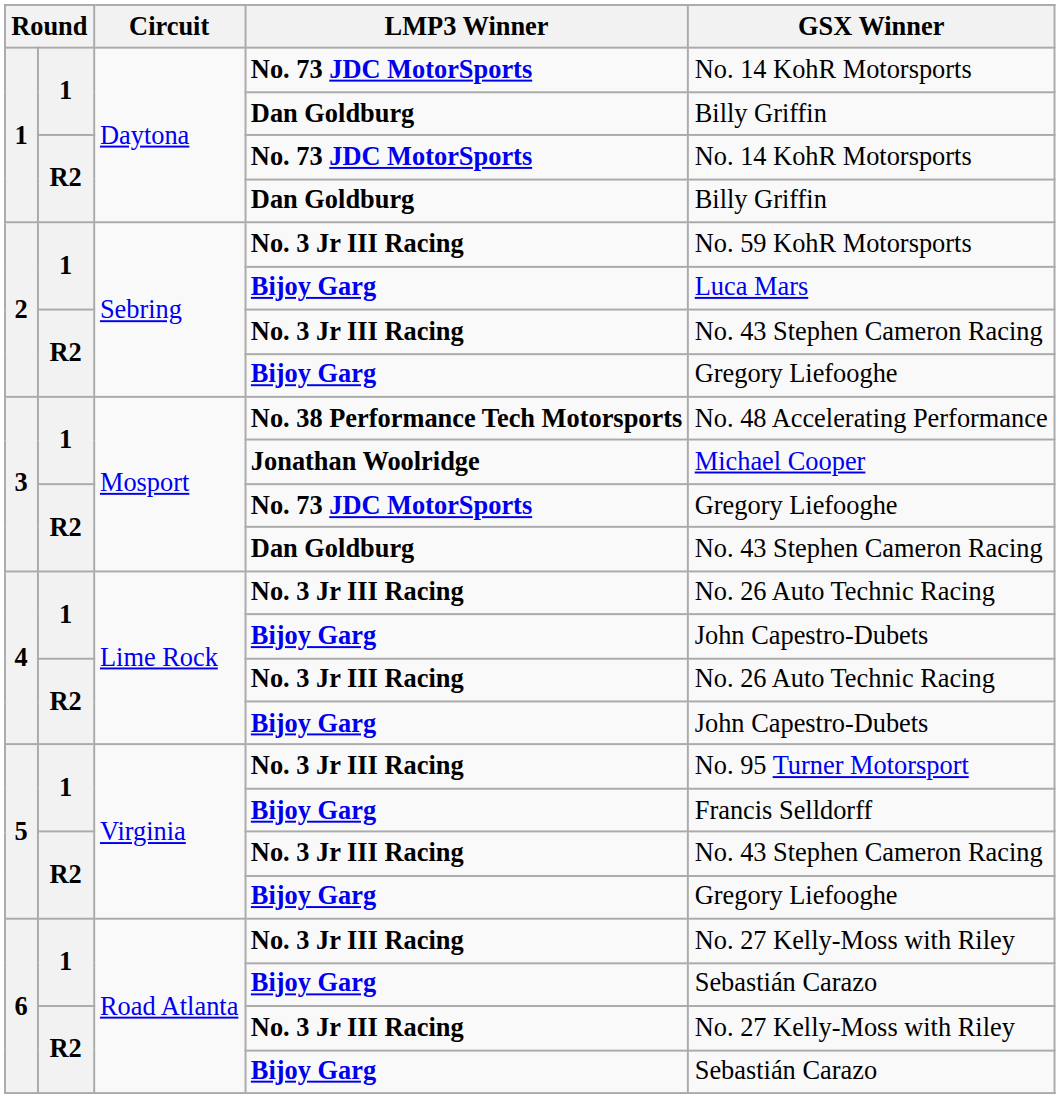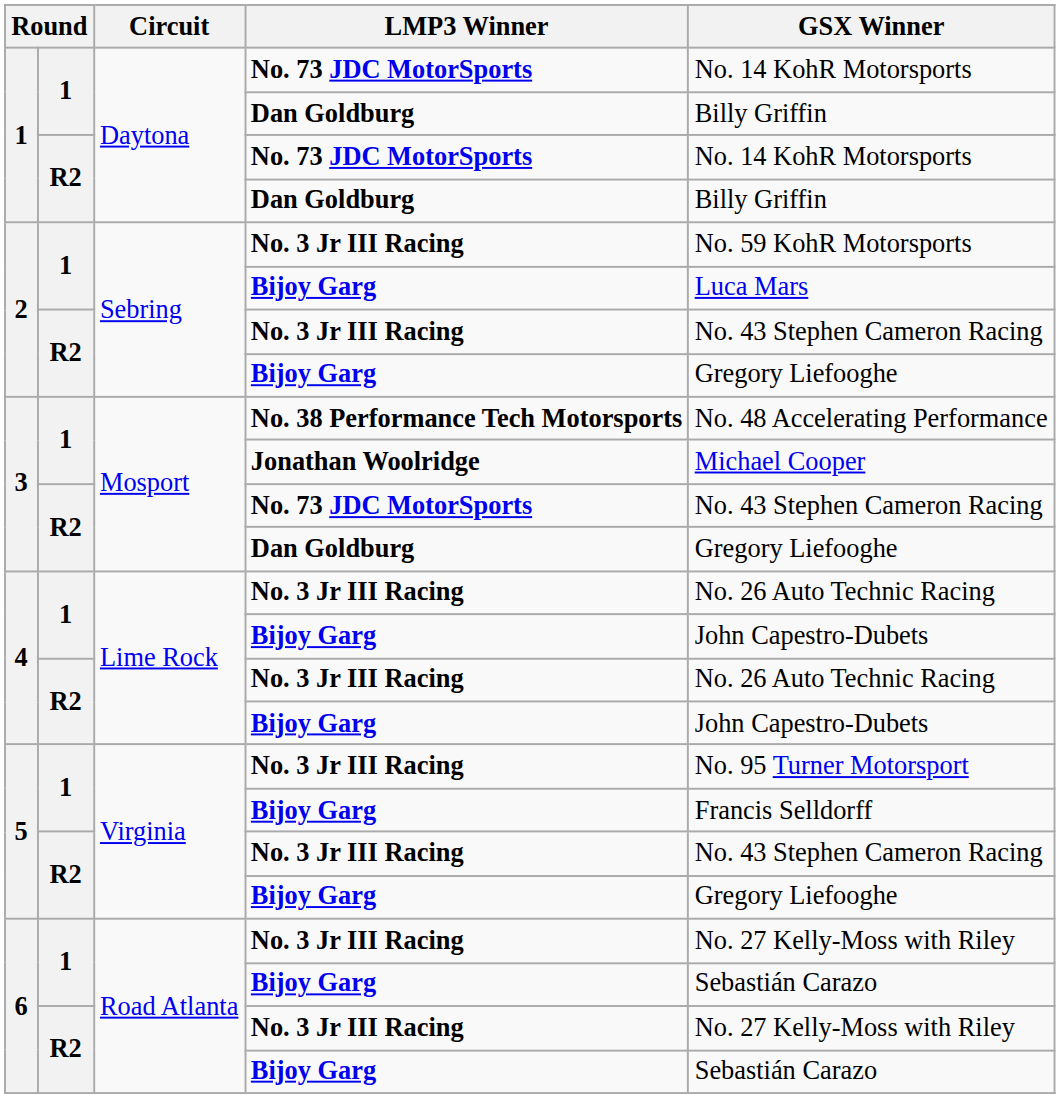3 / No. 73 JDC MotorSports | GSX Winner: Gregory Liefooghe -> No. 43 Stephen Cameron Racing
3 / Dan Goldburg | GSX Winner: No. 43 Stephen Cameron Racing -> Gregory Liefooghe
